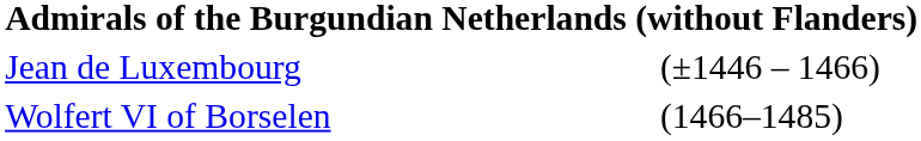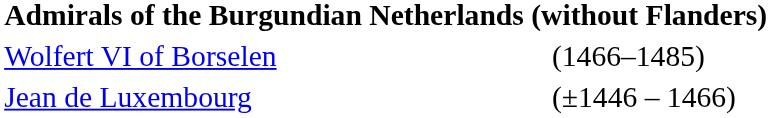rows swapped: Jean de Luxembourg <-> Wolfert VI of Borselen
